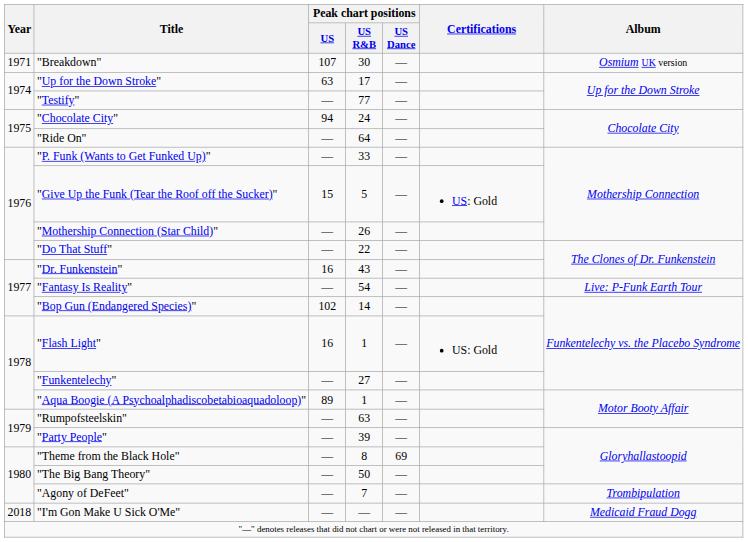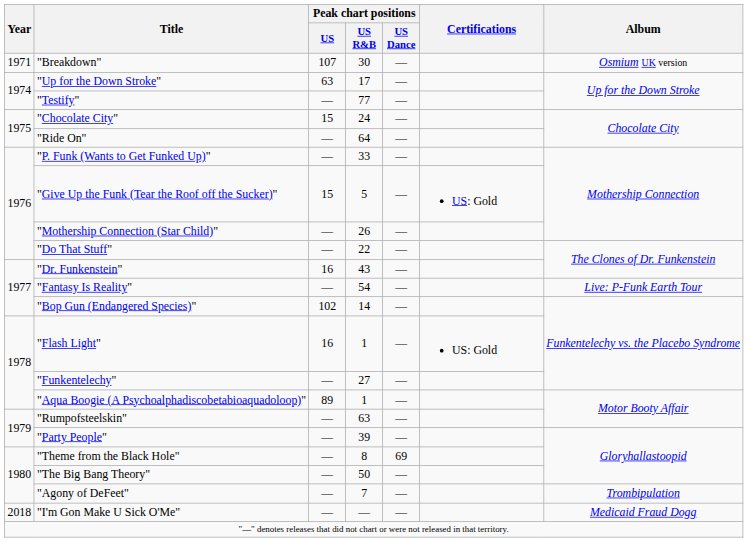"Chocolate City" | Peak chart positions / US: 94 -> 15
